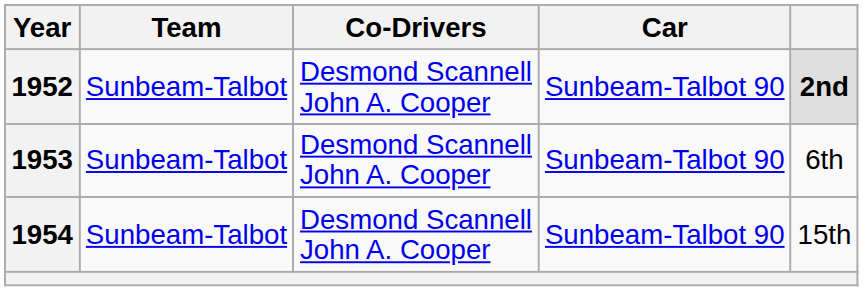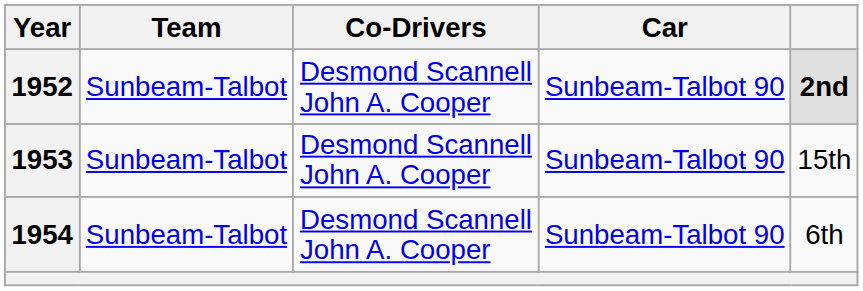1953 | column 5: 6th -> 15th
1954 | column 5: 15th -> 6th
